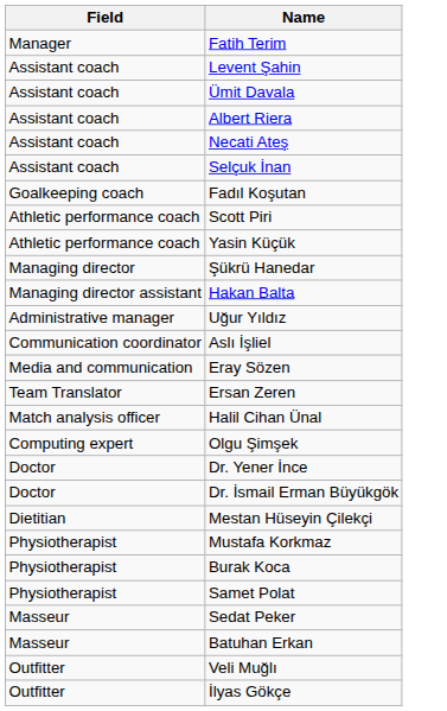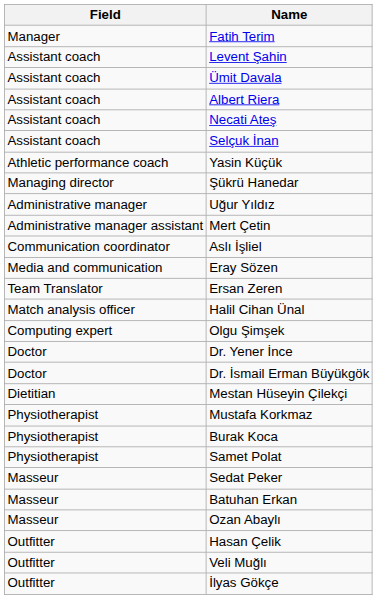- row: Goalkeeping coach | Fadıl Koşutan
- row: Athletic performance coach | Scott Piri
- row: Managing director assistant | Hakan Balta
+ row: Administrative manager assistant | Mert Çetin
+ row: Masseur | Ozan Abaylı
+ row: Outfitter | Hasan Çelik
